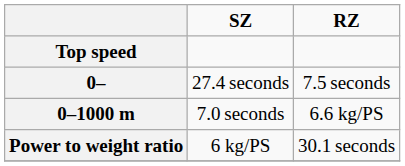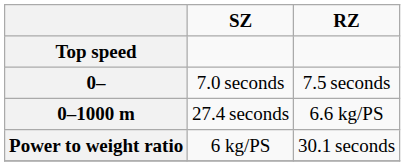0– | SZ: 27.4 seconds -> 7.0 seconds
0–1000 m | SZ: 7.0 seconds -> 27.4 seconds
